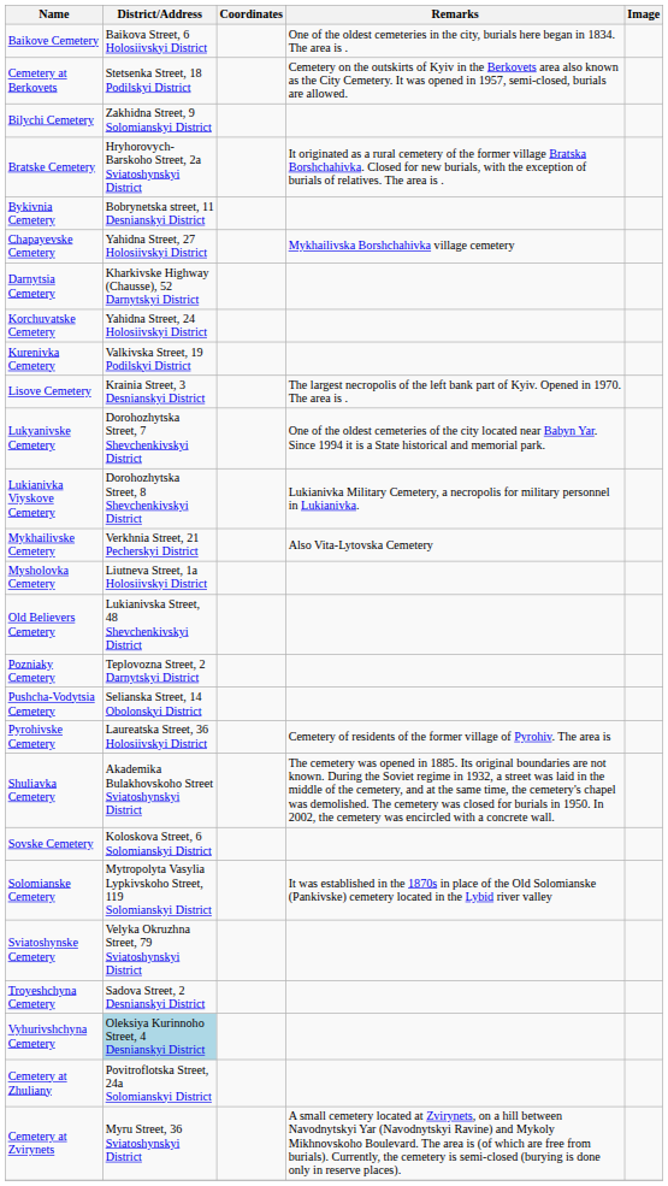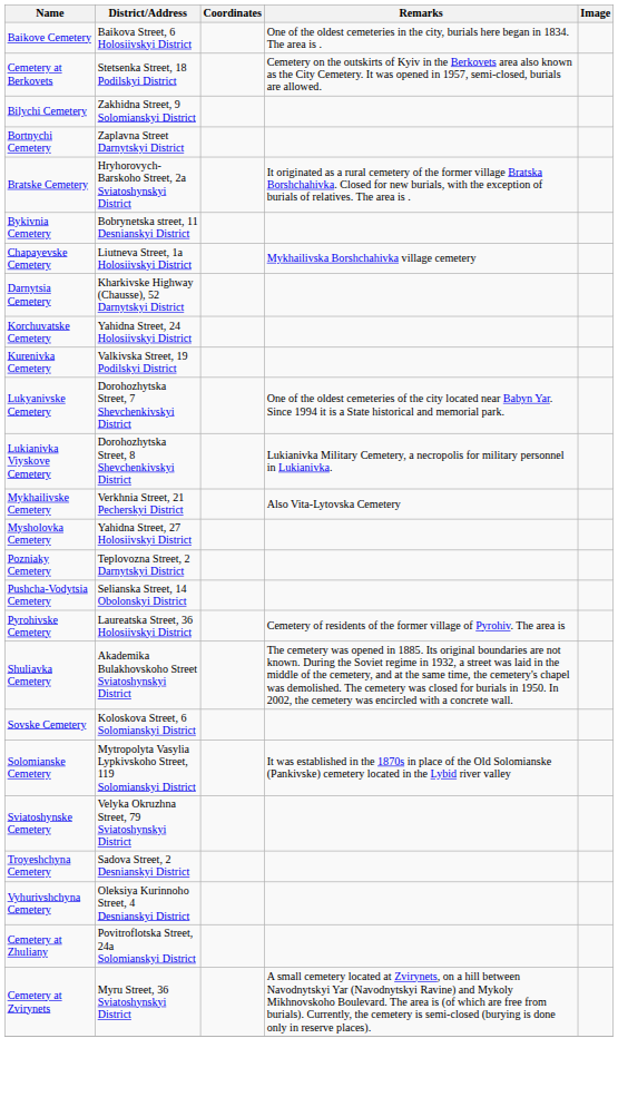+ row: Bortnychi Cemetery | Zaplavna Street Darnytskyi District
Chapayevske Cemetery | District/Address: Yahidna Street, 27 Holosiivskyi District -> Liutneva Street, 1a Holosiivskyi District
- row: Lisove Cemetery | Krainia Street, 3 Desnianskyi District | The largest necropolis of the left bank part of Kyiv. Opened in 1970. The area is .
Mysholovka Cemetery | District/Address: Liutneva Street, 1a Holosiivskyi District -> Yahidna Street, 27 Holosiivskyi District
- row: Old Believers Cemetery | Lukianivska Street, 48 Shevchenkivskyi District
Vyhurivshchyna Cemetery | District/Address: lightblue background -> no background
